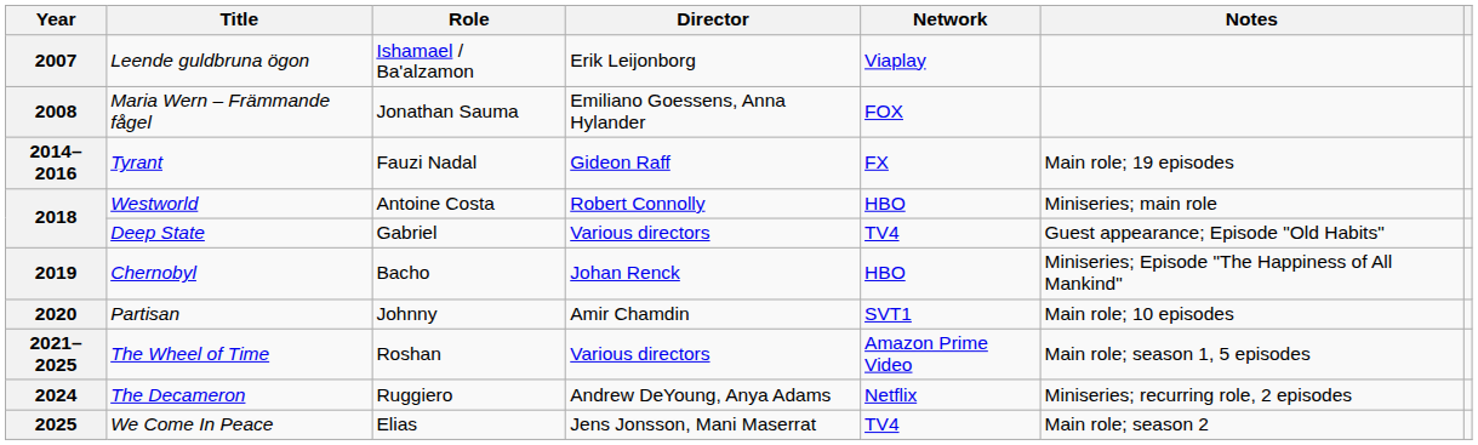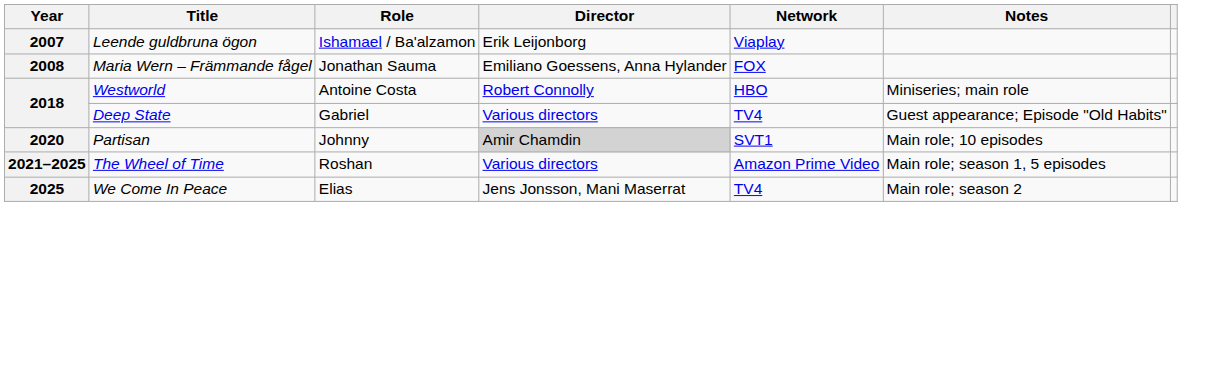- row: 2014–2016 | Tyrant | Fauzi Nadal | Gideon Raff | FX | Main role; 19 episodes
- row: 2019 | Chernobyl | Bacho | Johan Renck | HBO | Miniseries; Episode "The Happiness of All Mankind"
2020 | Director: no background -> lightgrey background
- row: 2024 | The Decameron | Ruggiero | Andrew DeYoung, Anya Adams | Netflix | Miniseries; recurring role, 2 episodes
